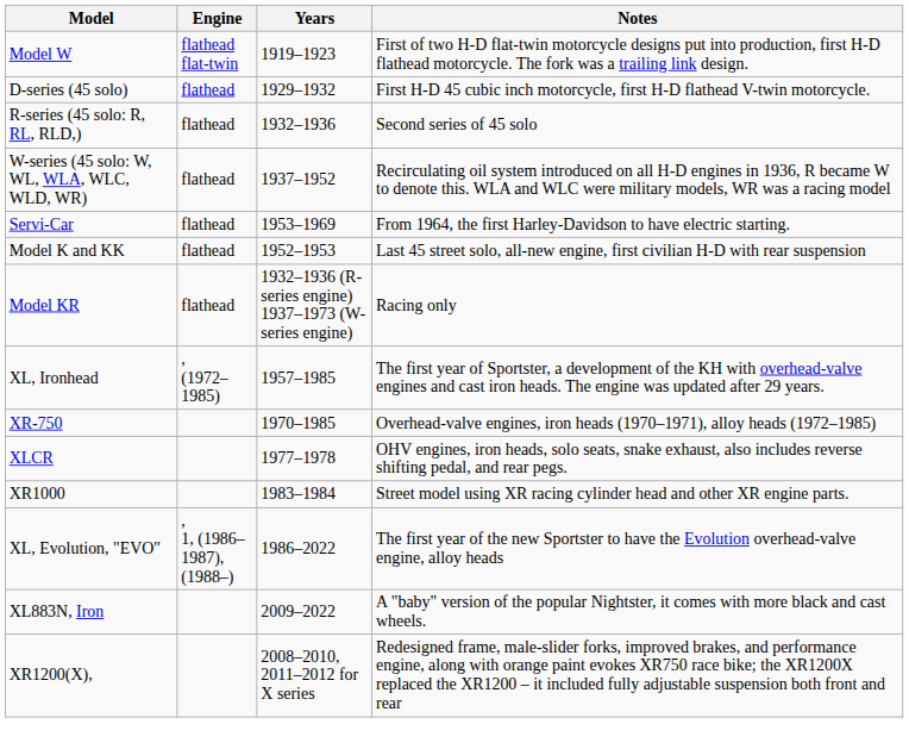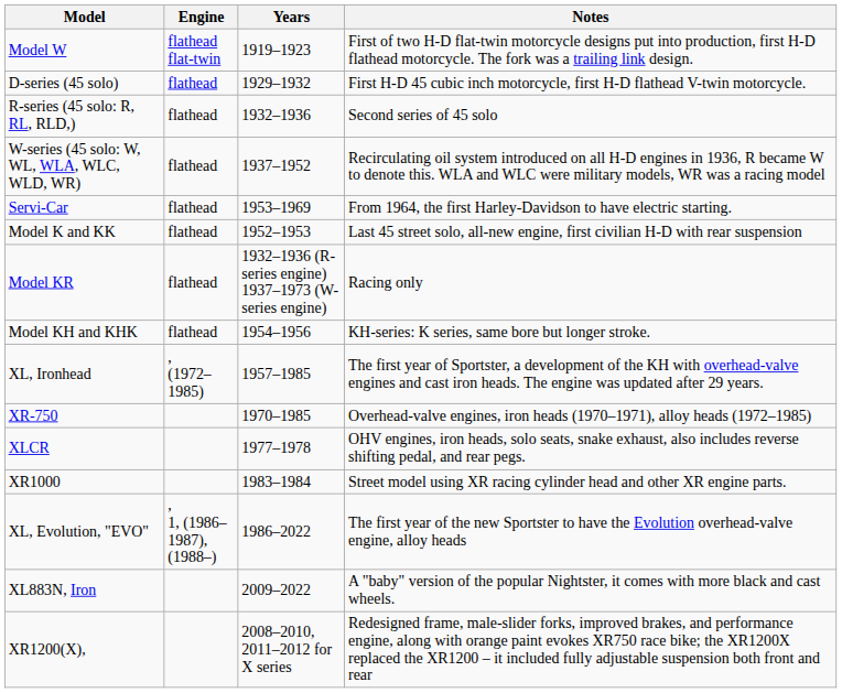+ row: Model KH and KHK | flathead | 1954–1956 | KH-series: K series, same bore but longer stroke.
